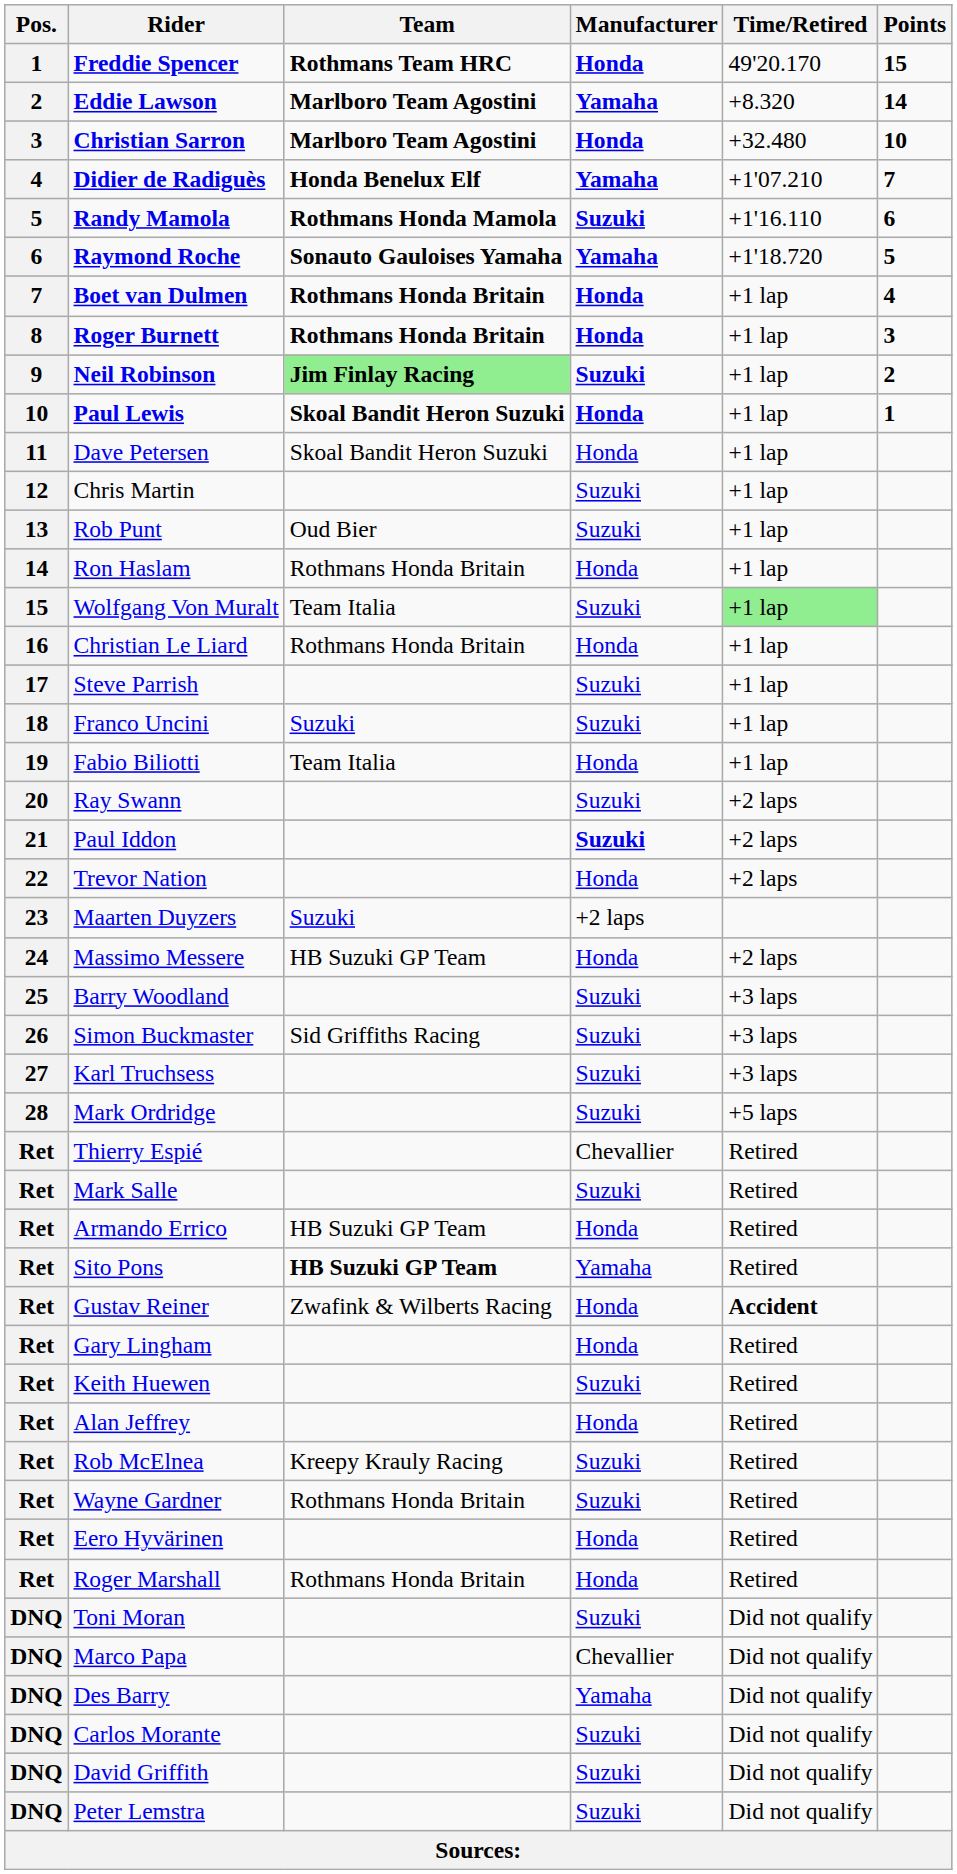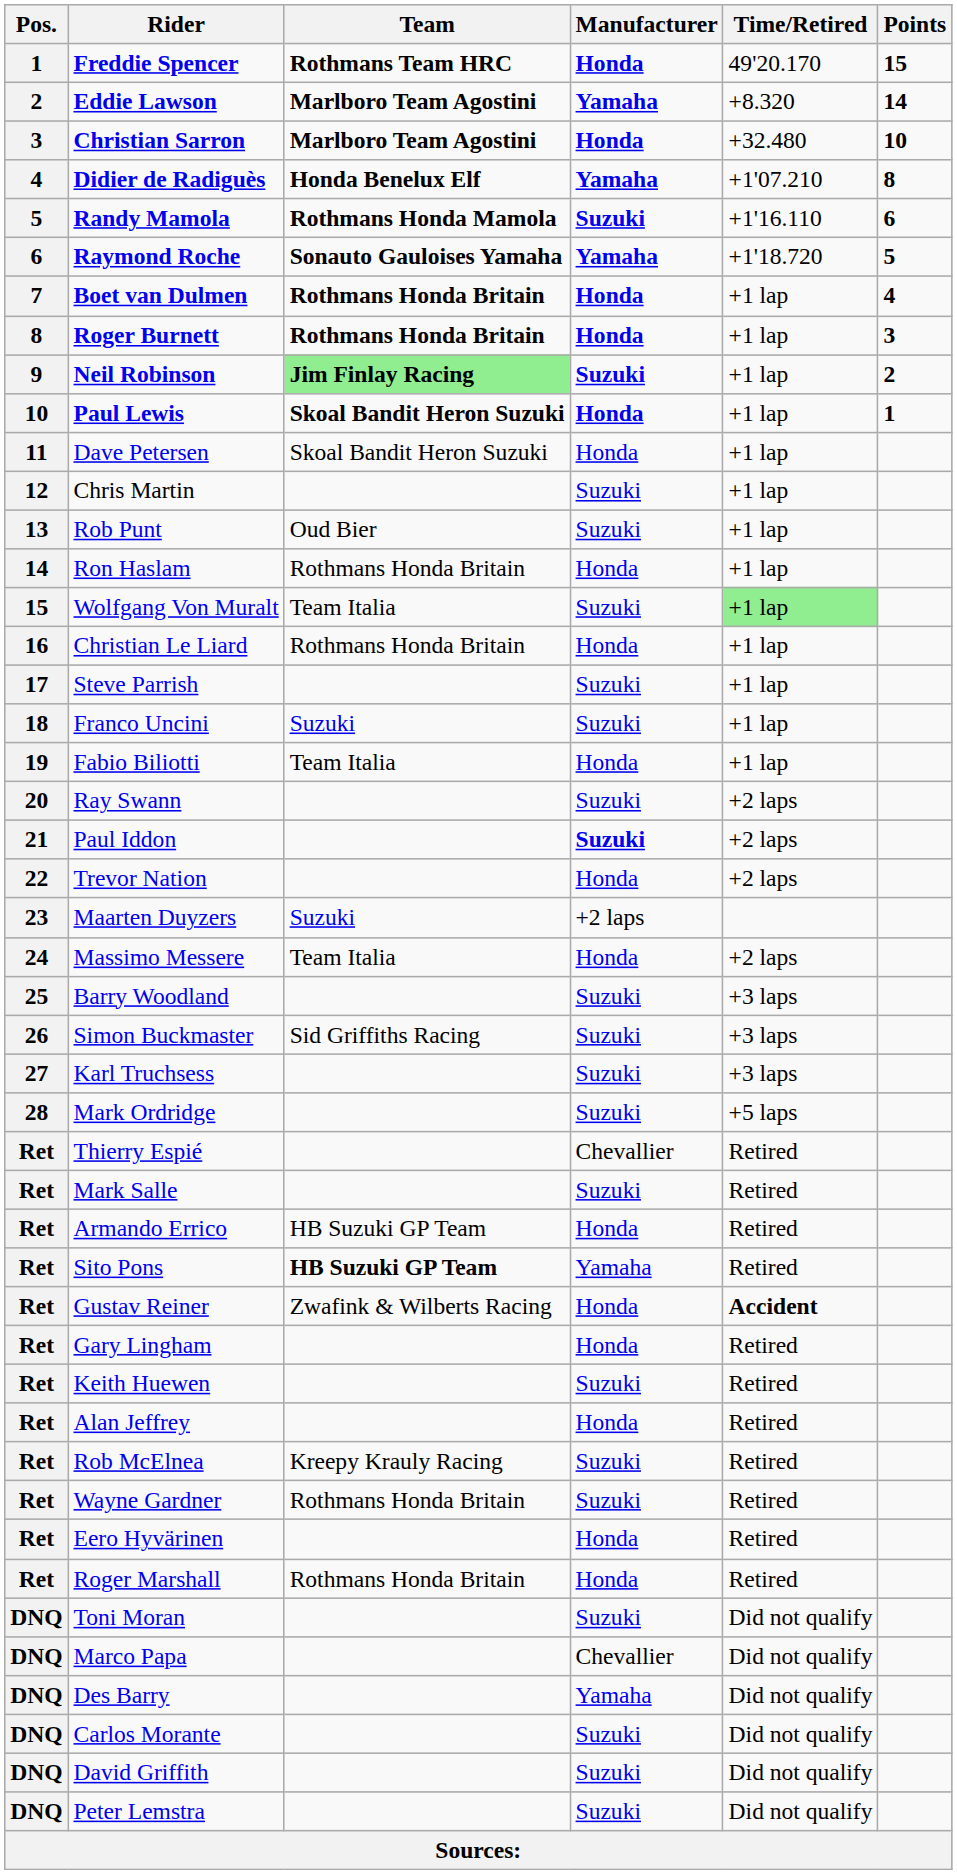Didier de Radiguès | Points: 7 -> 8
Massimo Messere | Team: HB Suzuki GP Team -> Team Italia
